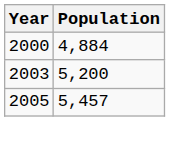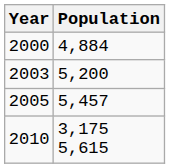+ row: 2010 | 3,175 5,615
